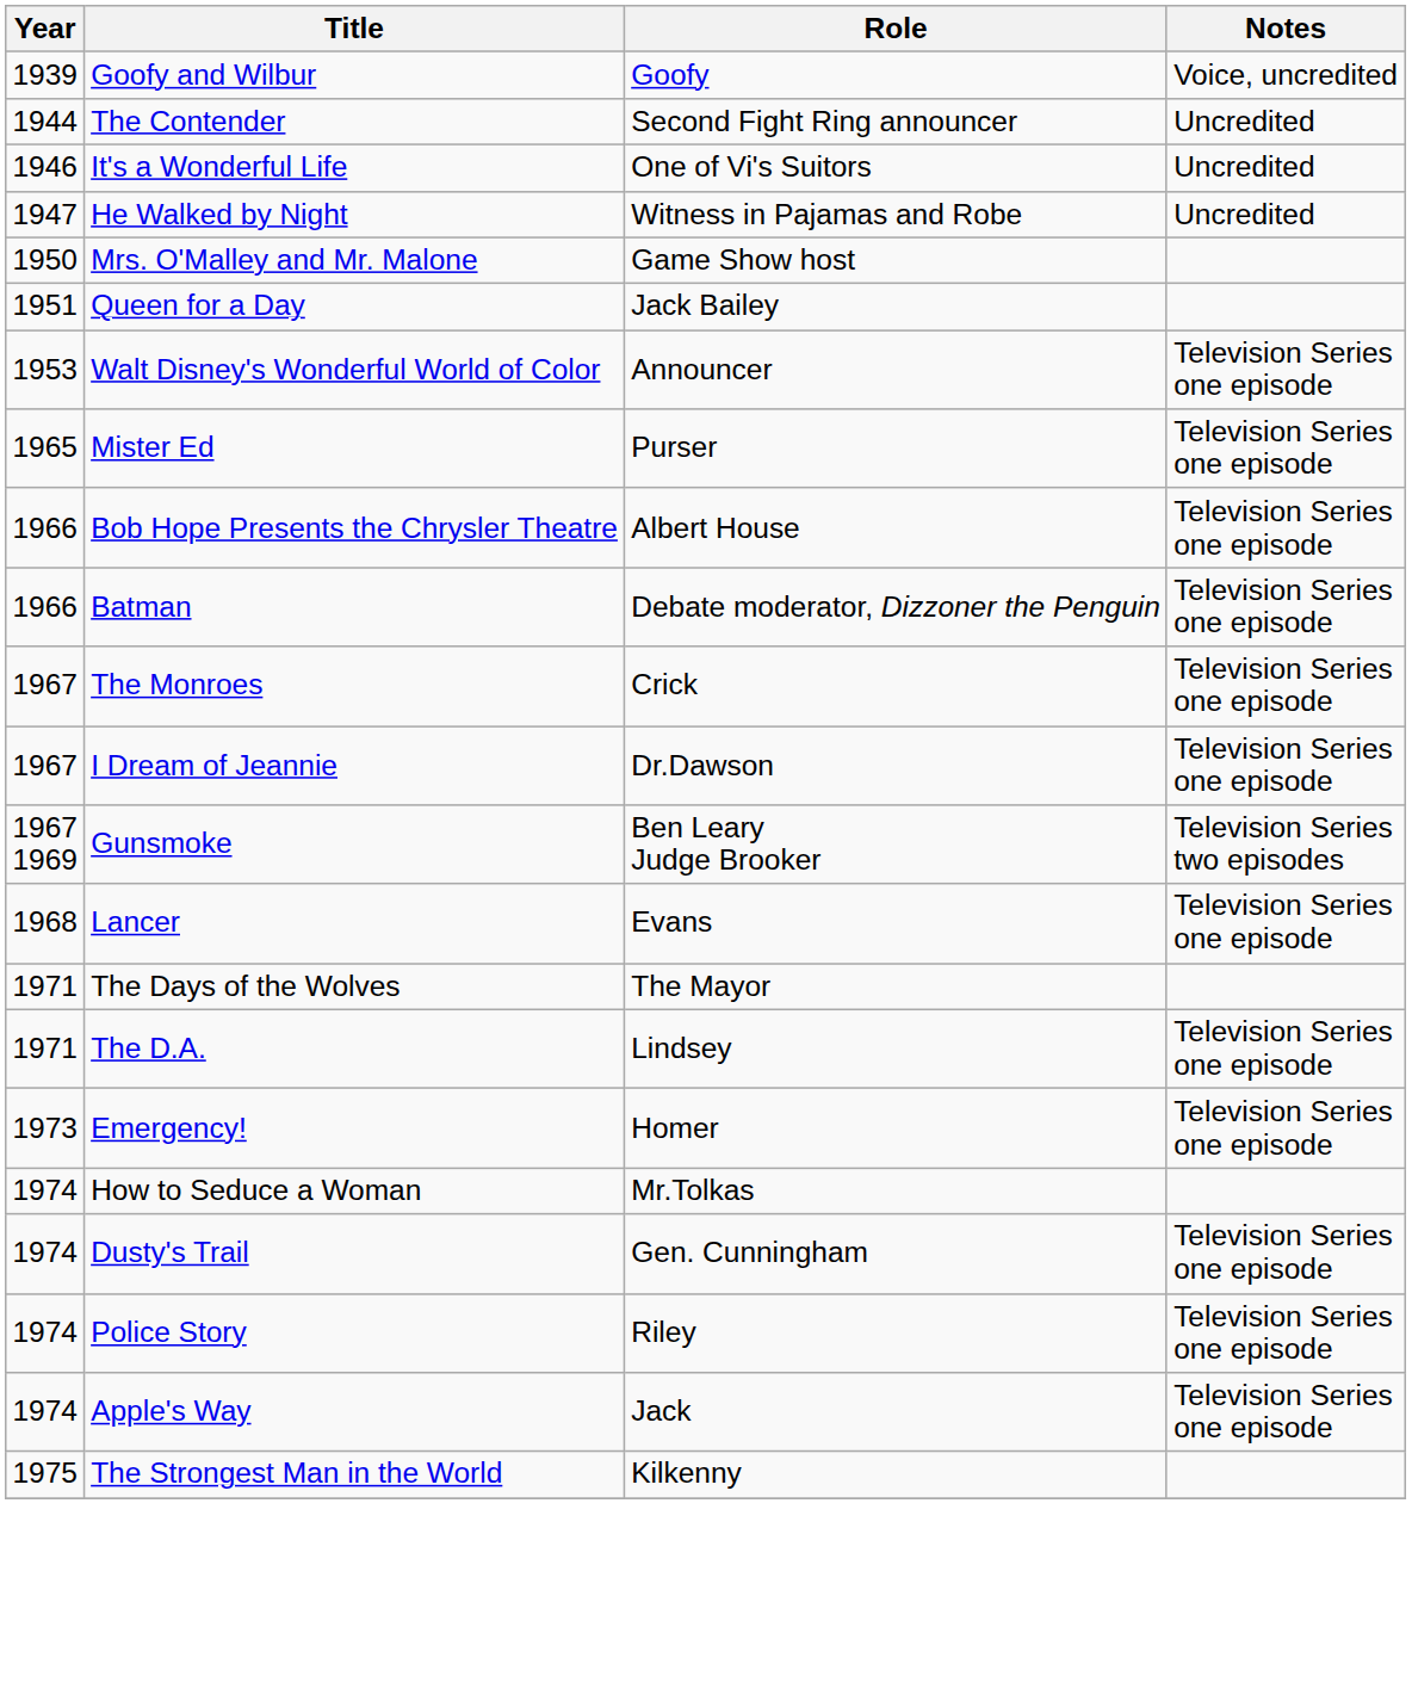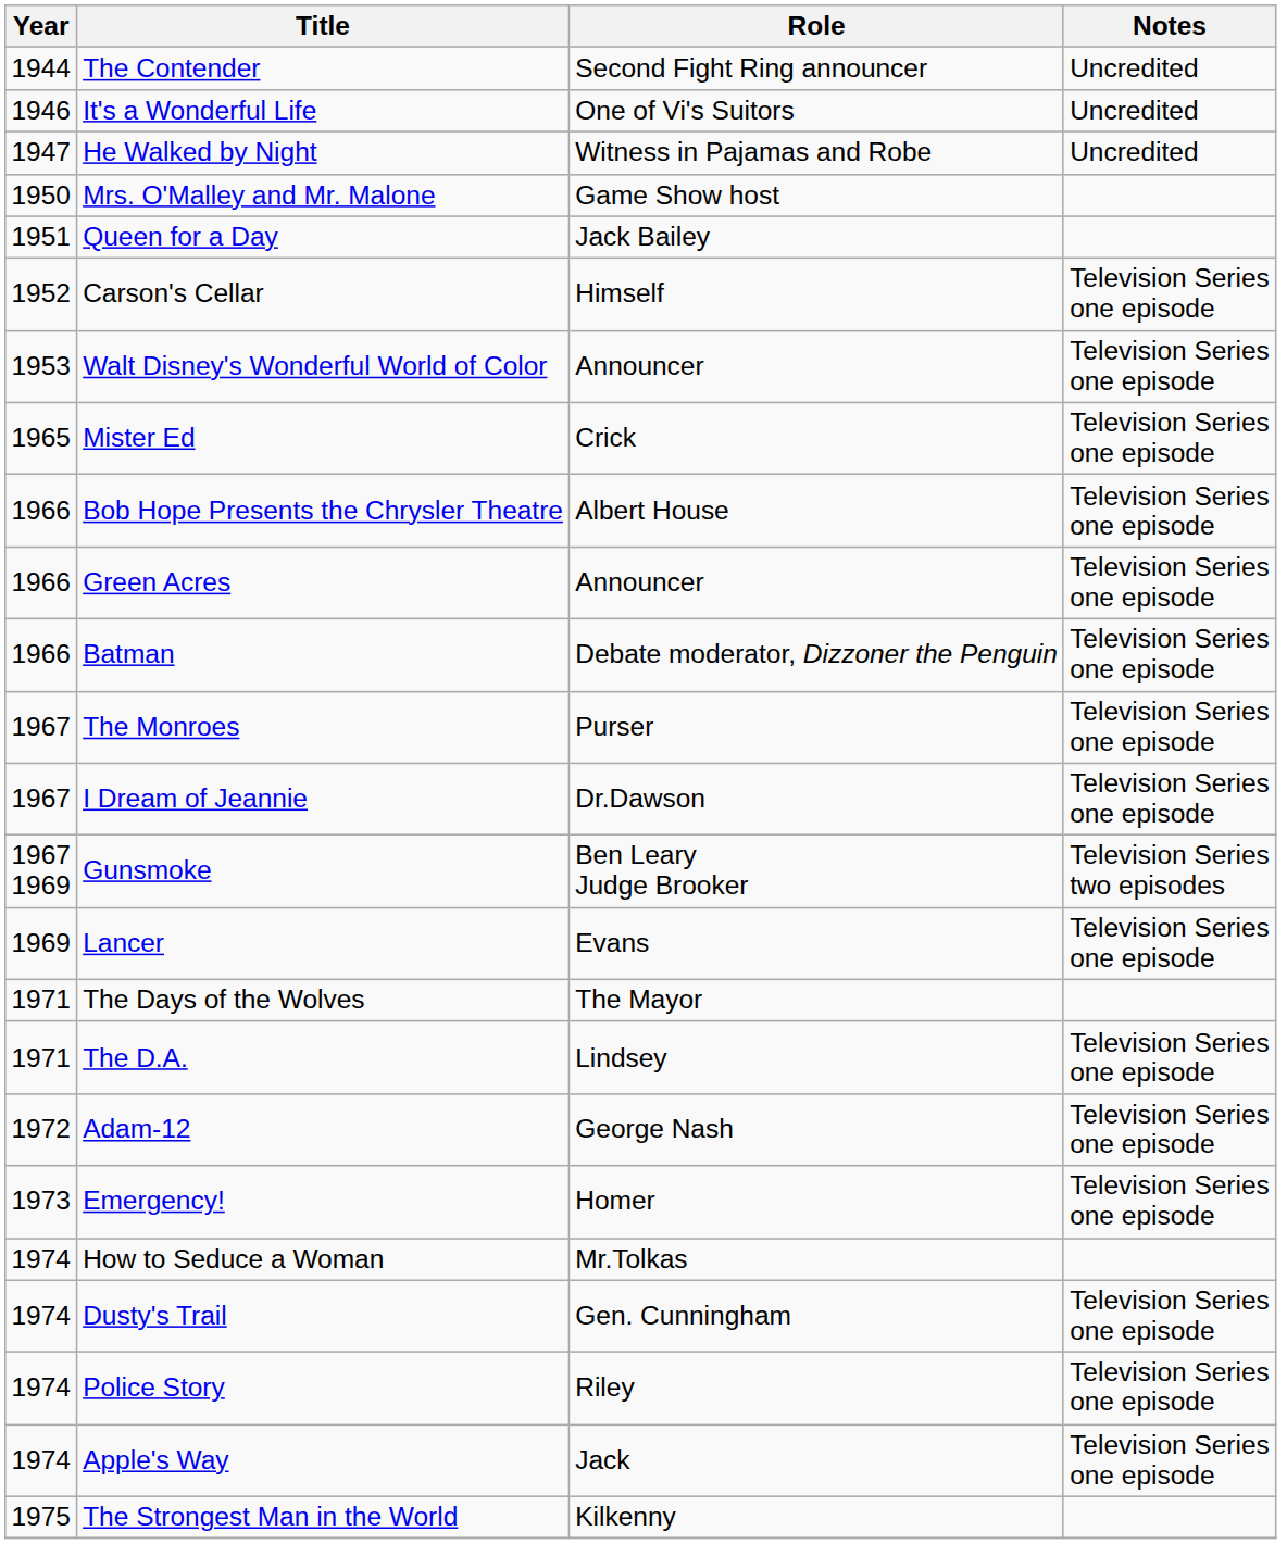- row: 1939 | Goofy and Wilbur | Goofy | Voice, uncredited
+ row: 1952 | Carson's Cellar | Himself | Television Series one episode
Mister Ed | Role: Purser -> Crick
+ row: 1966 | Green Acres | Announcer | Television Series one episode
The Monroes | Role: Crick -> Purser
Lancer | Year: 1968 -> 1969
+ row: 1972 | Adam-12 | George Nash | Television Series one episode
